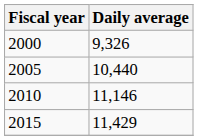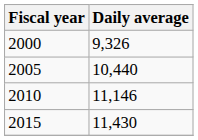2015 | Daily average: 11,429 -> 11,430
